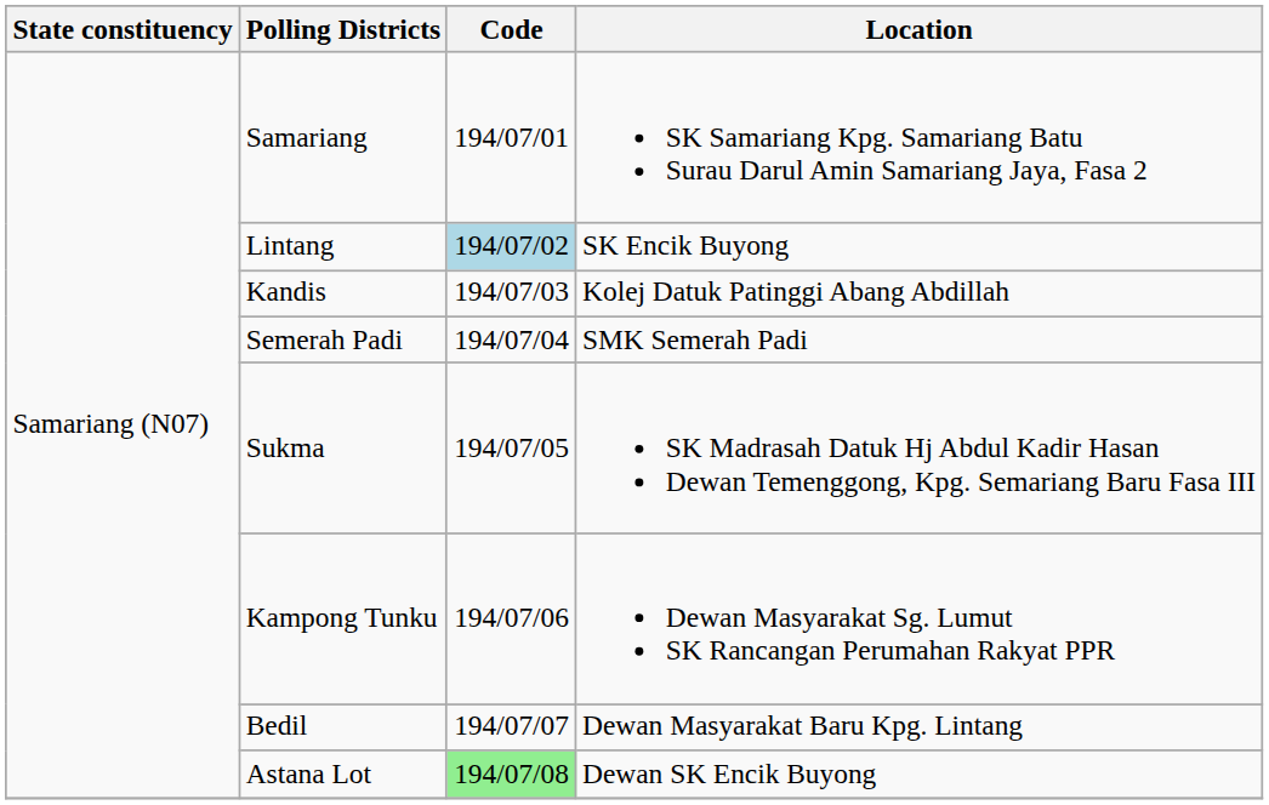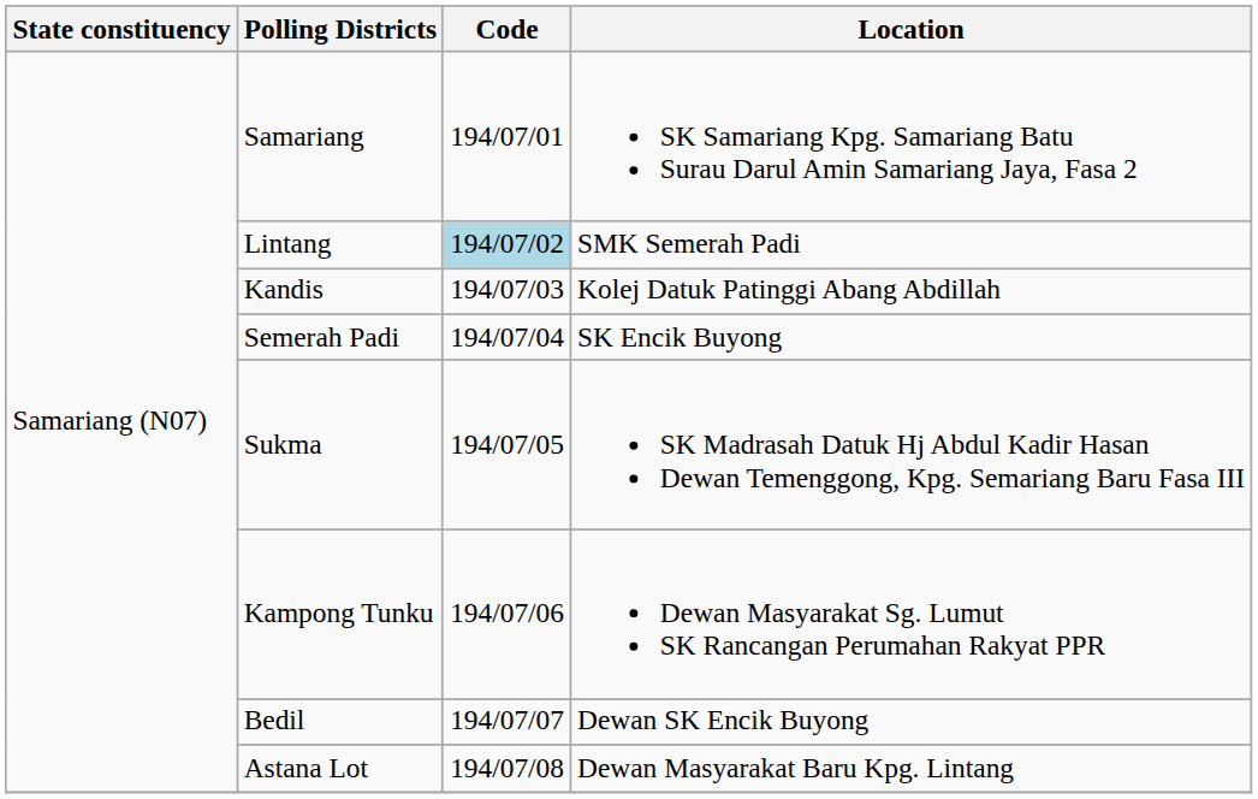Lintang | Location: SK Encik Buyong -> SMK Semerah Padi
Semerah Padi | Location: SMK Semerah Padi -> SK Encik Buyong
Bedil | Location: Dewan Masyarakat Baru Kpg. Lintang -> Dewan SK Encik Buyong
Astana Lot | Code: lightgreen background -> no background
Astana Lot | Location: Dewan SK Encik Buyong -> Dewan Masyarakat Baru Kpg. Lintang
